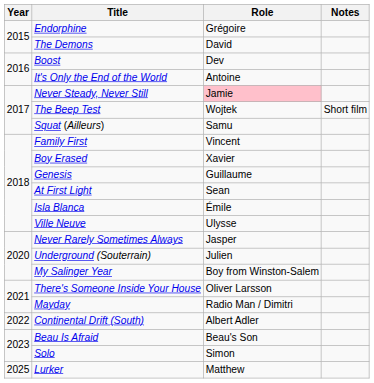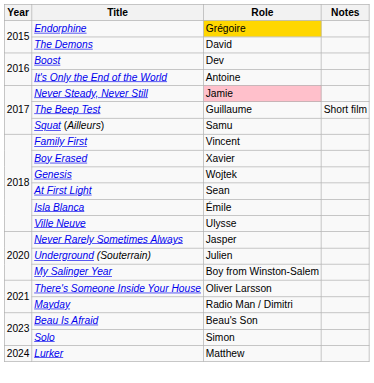Endorphine | Role: no background -> gold background
The Beep Test | Role: Wojtek -> Guillaume
Genesis | Role: Guillaume -> Wojtek
- row: 2022 | Continental Drift (South) | Albert Adler
Lurker | Year: 2025 -> 2024
